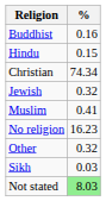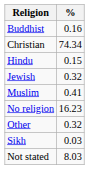rows swapped: Christian <-> Hindu
Not stated | %: lightgreen background -> no background
